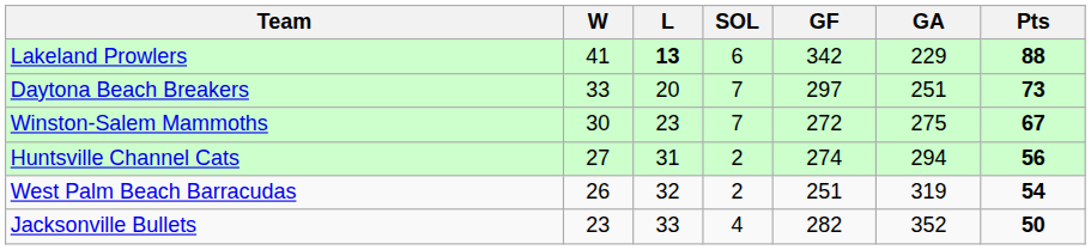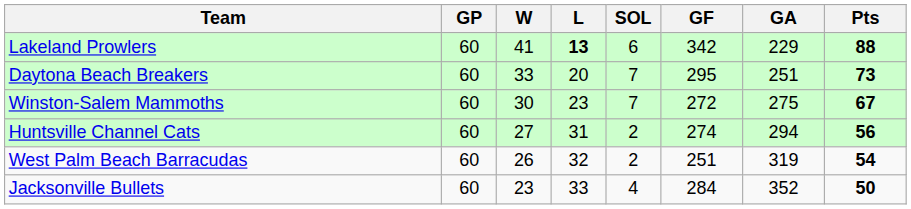+ column: GP | 60 | 60 | 60 | 60 | 60 | 60
Daytona Beach Breakers | GF: 297 -> 295
Jacksonville Bullets | GF: 282 -> 284
